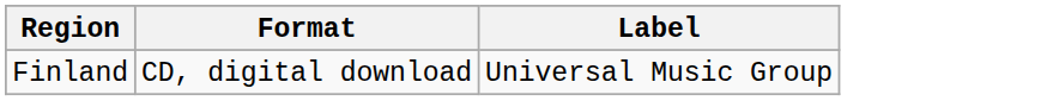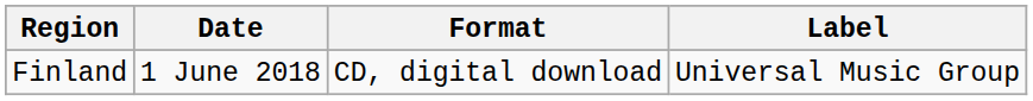+ column: Date | 1 June 2018
